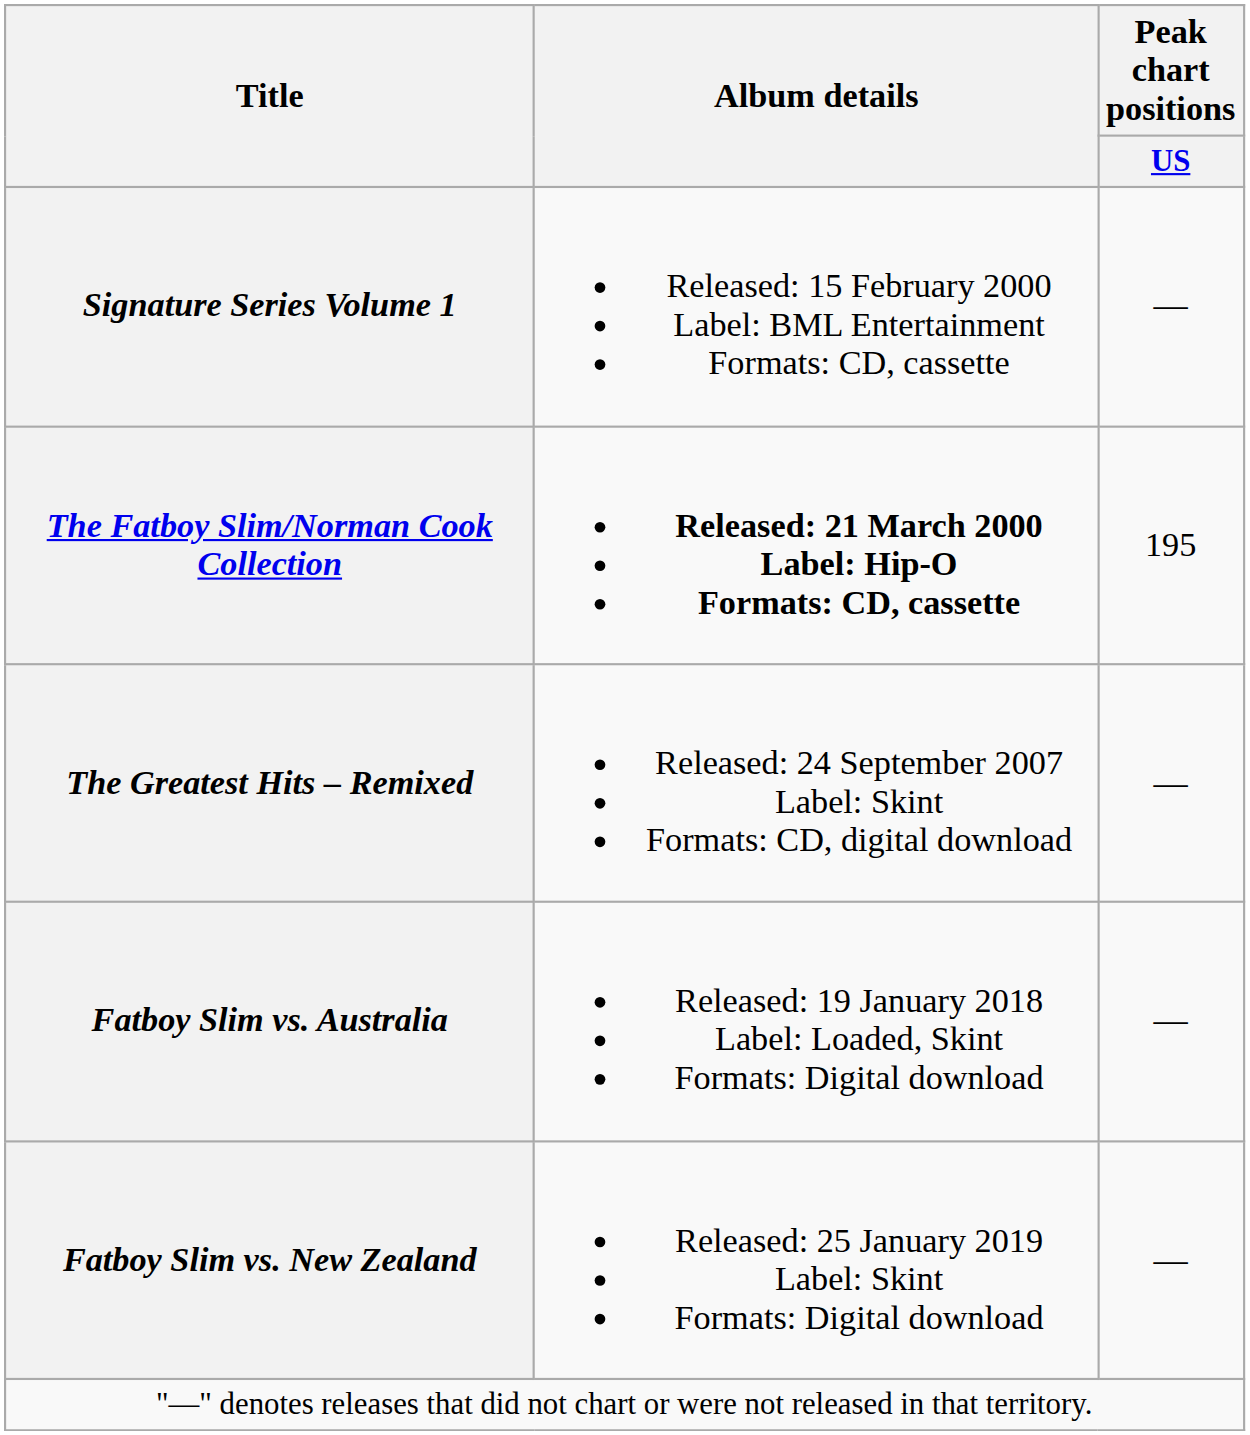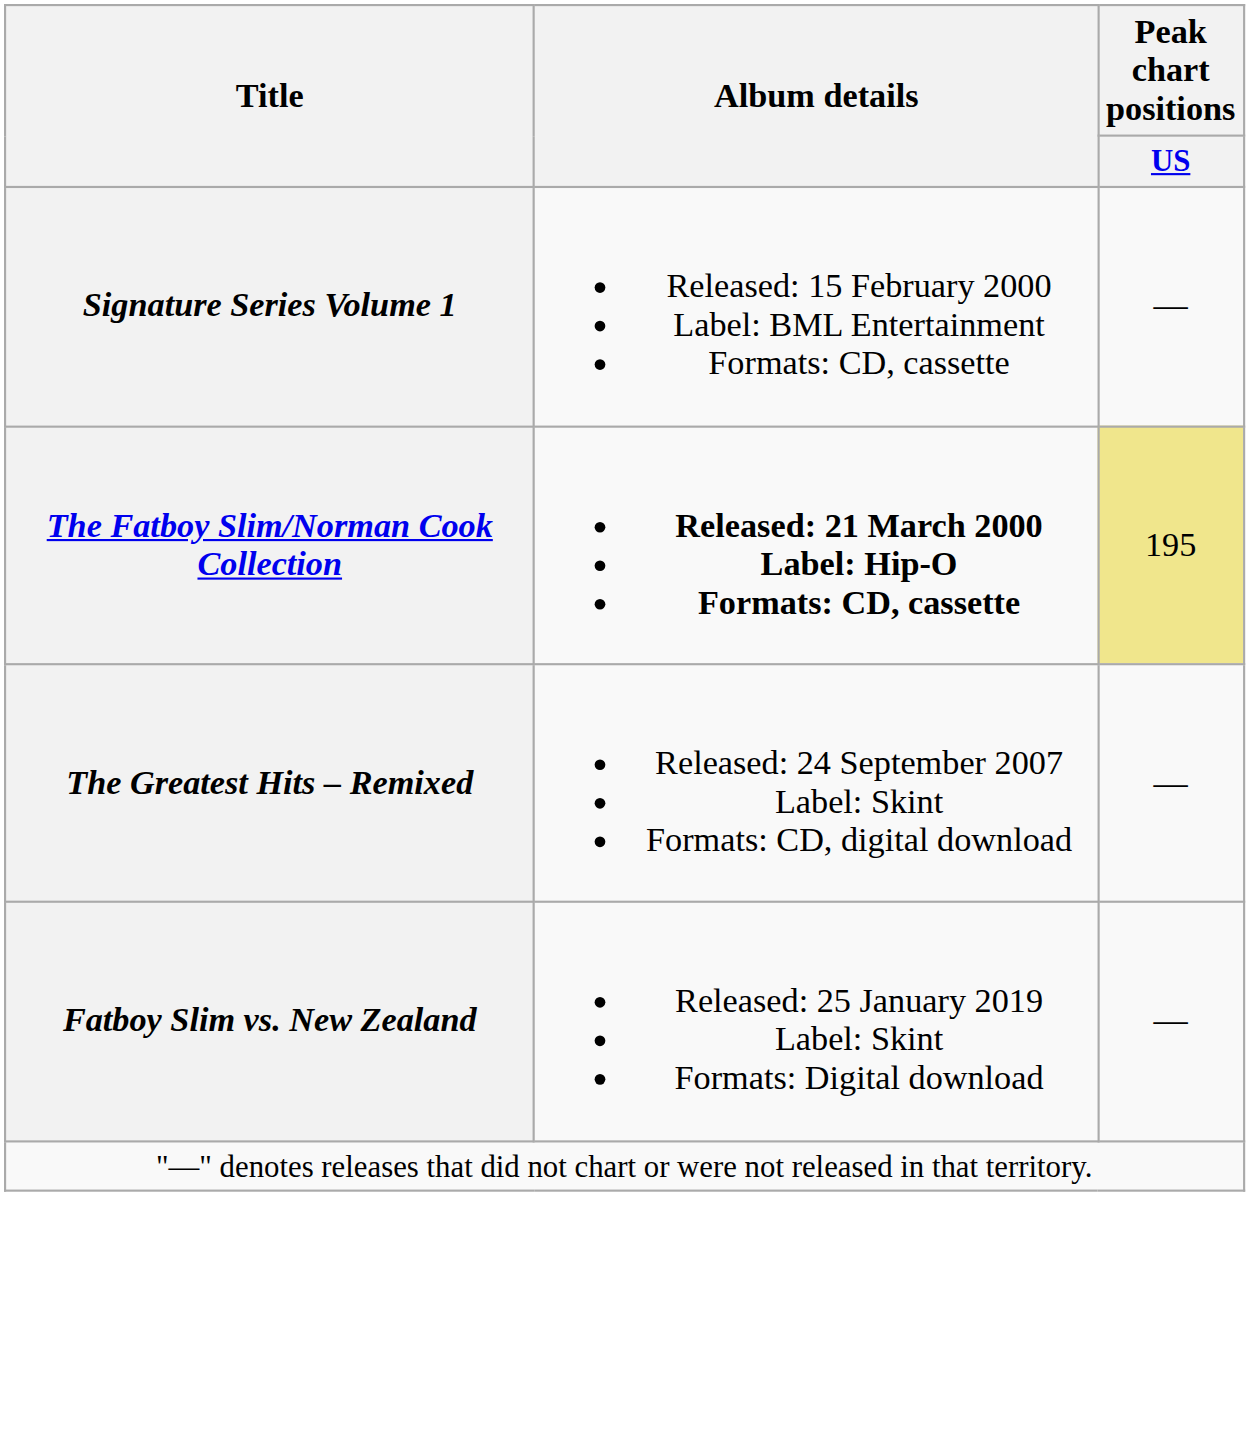The Fatboy Slim/Norman Cook Collection | Peak chart positions / US: no background -> khaki background
- row: Fatboy Slim vs. Australia | Released: 19 January 2018 Label: Loaded, Skint Formats: Digital download | —
